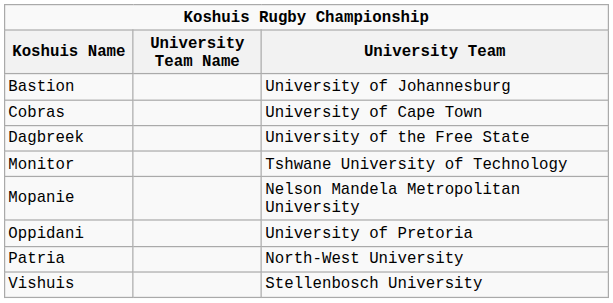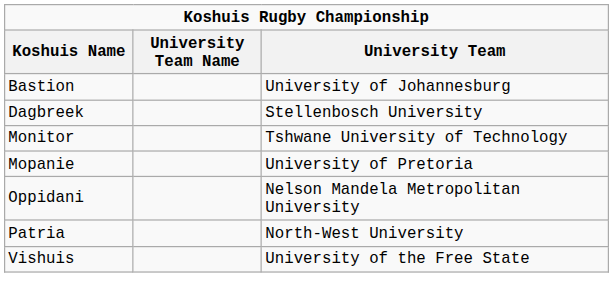- row: Cobras | University of Cape Town
Dagbreek | University Team: University of the Free State -> Stellenbosch University
Mopanie | University Team: Nelson Mandela Metropolitan University -> University of Pretoria
Oppidani | University Team: University of Pretoria -> Nelson Mandela Metropolitan University
Vishuis | University Team: Stellenbosch University -> University of the Free State
